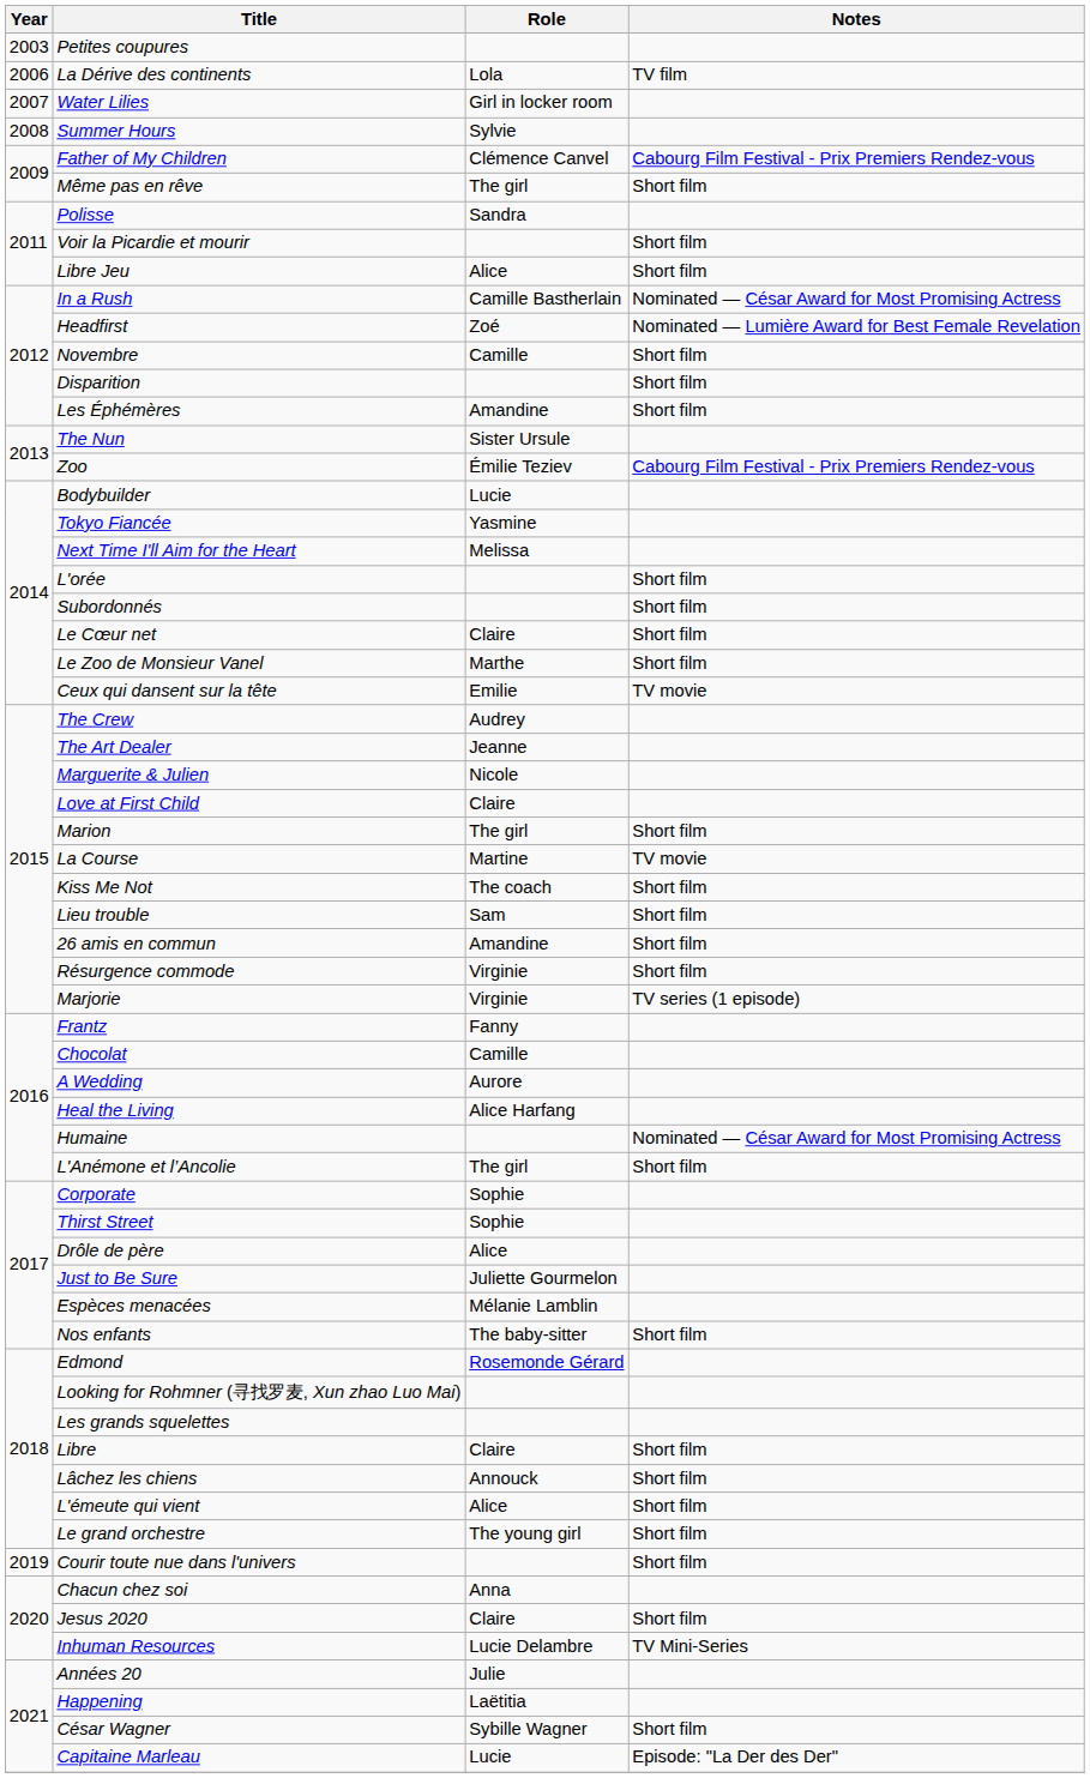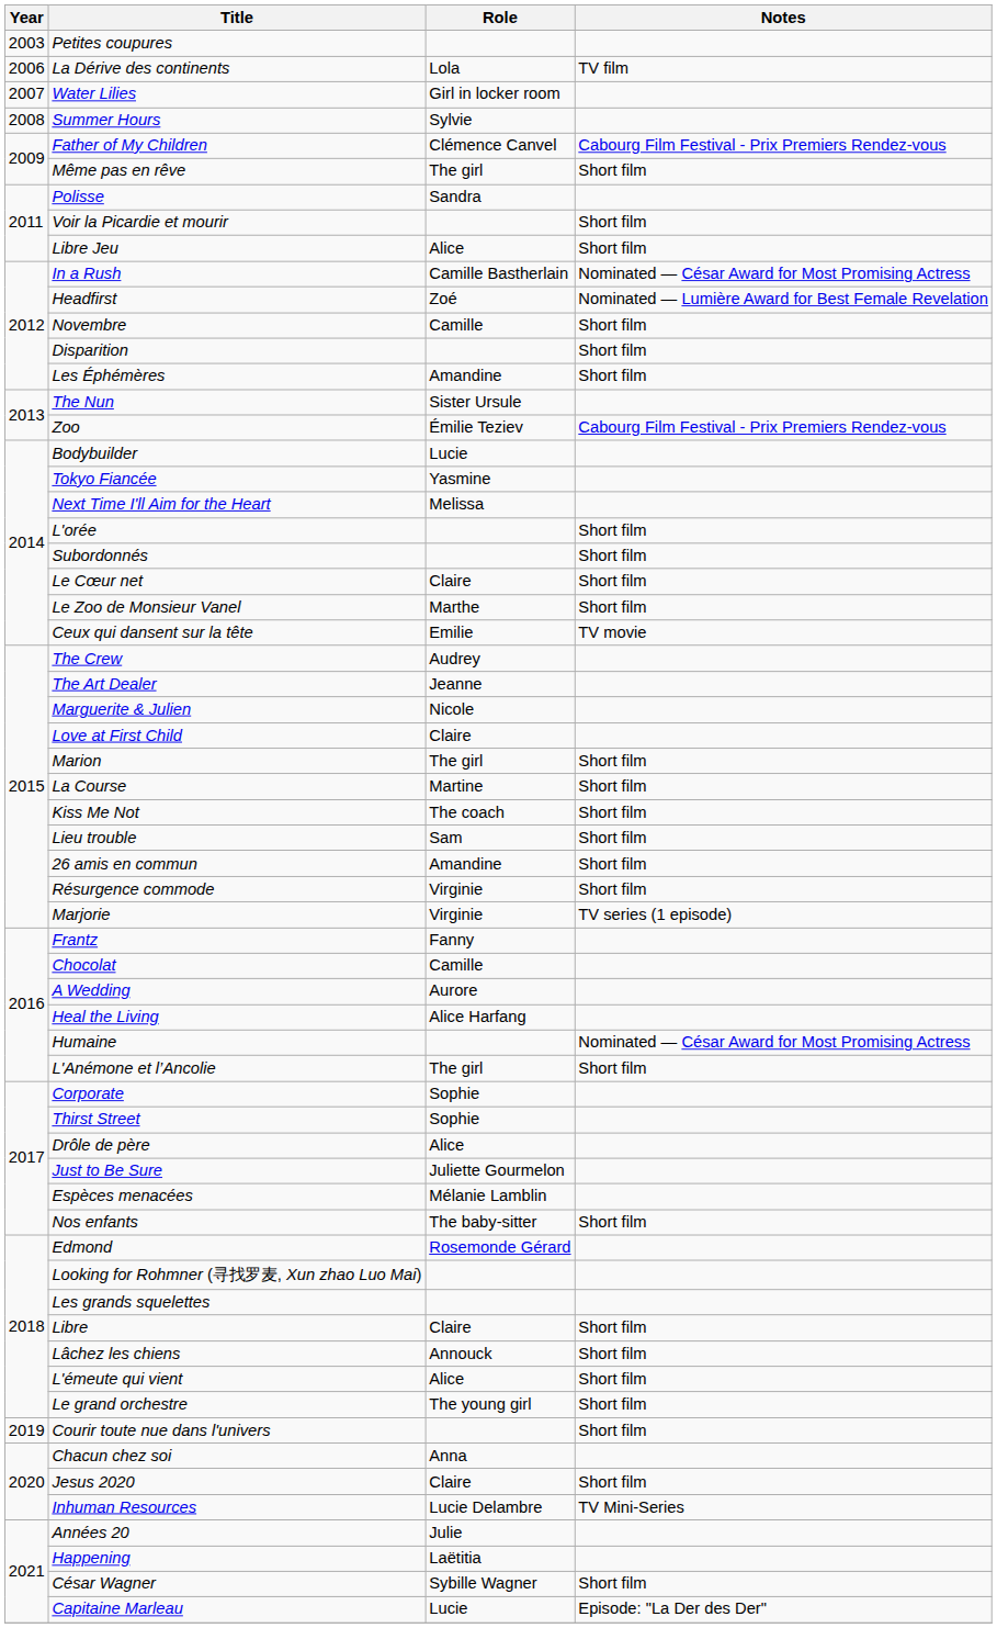La Course | Notes: TV movie -> Short film
